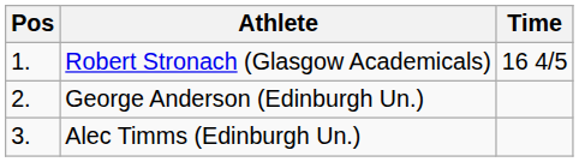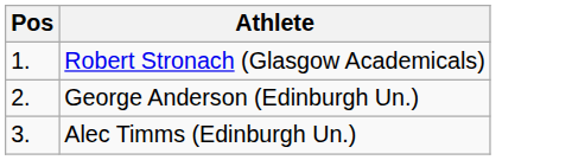- column: Time | 16 4/5
